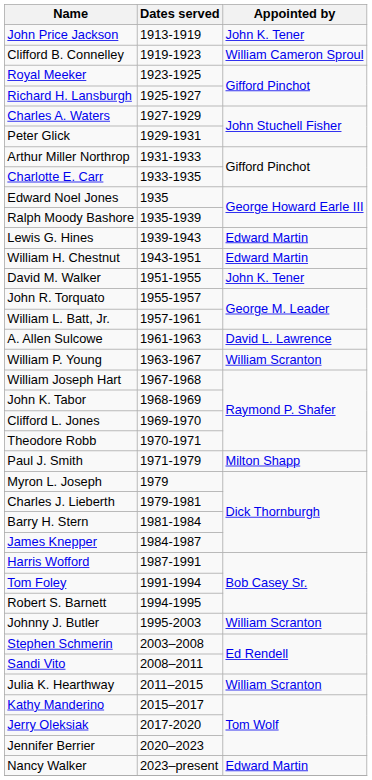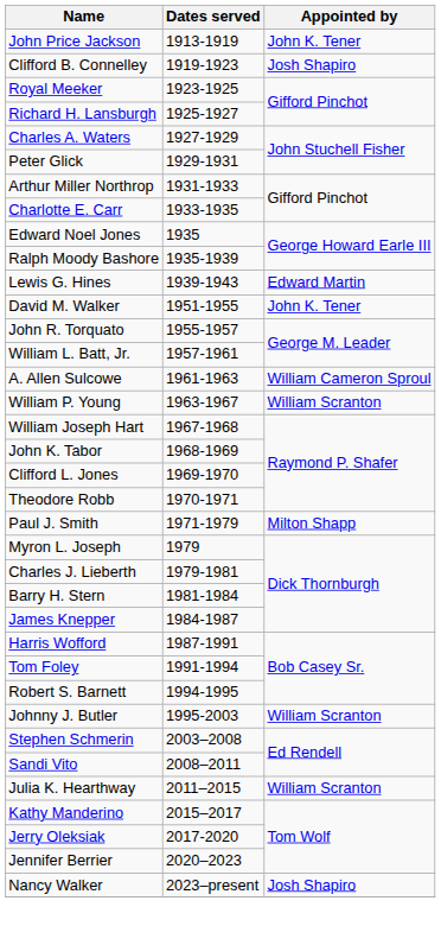Clifford B. Connelley | Appointed by: William Cameron Sproul -> Josh Shapiro
- row: William H. Chestnut | 1943-1951 | Edward Martin
A. Allen Sulcowe | Appointed by: David L. Lawrence -> William Cameron Sproul
Nancy Walker | Appointed by: Edward Martin -> Josh Shapiro
